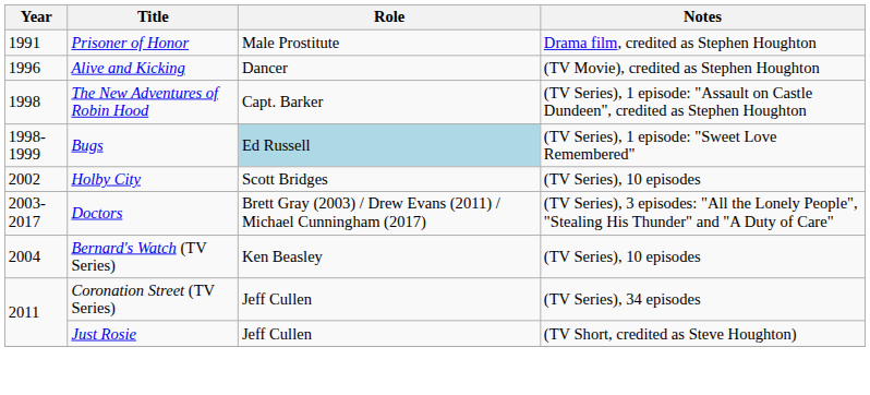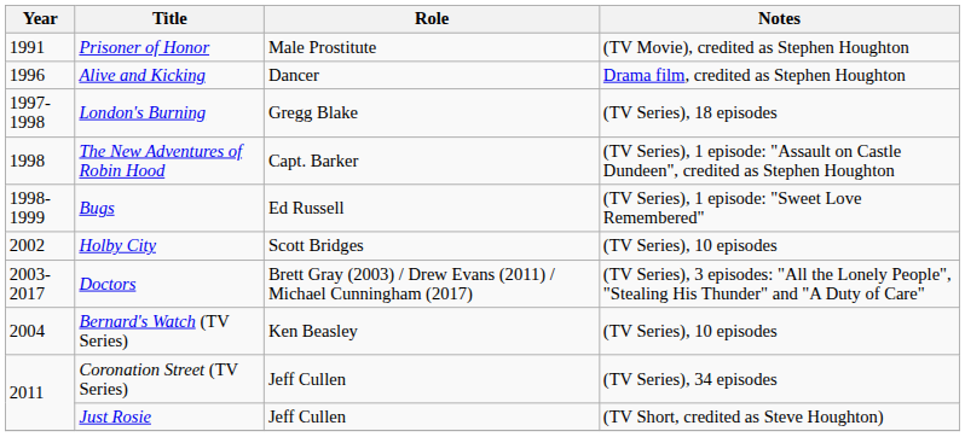Prisoner of Honor | Notes: Drama film, credited as Stephen Houghton -> (TV Movie), credited as Stephen Houghton
Alive and Kicking | Notes: (TV Movie), credited as Stephen Houghton -> Drama film, credited as Stephen Houghton
+ row: 1997-1998 | London's Burning | Gregg Blake | (TV Series), 18 episodes
Bugs | Role: lightblue background -> no background
